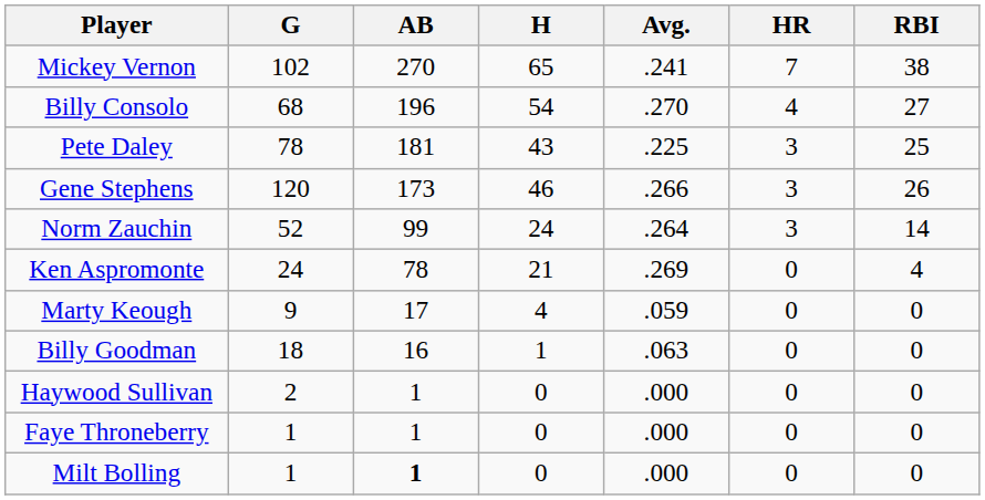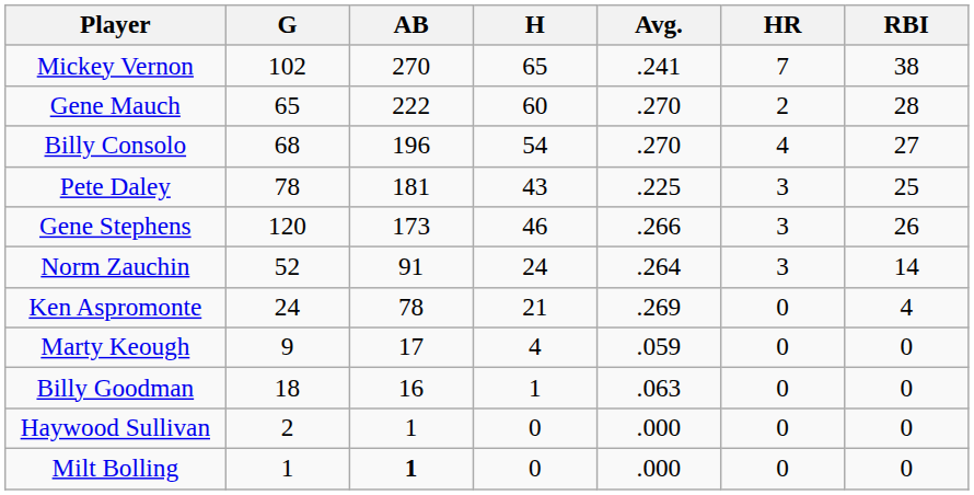+ row: Gene Mauch | 65 | 222 | 60 | .270 | 2 | 28
Norm Zauchin | AB: 99 -> 91
- row: Faye Throneberry | 1 | 1 | 0 | .000 | 0 | 0
